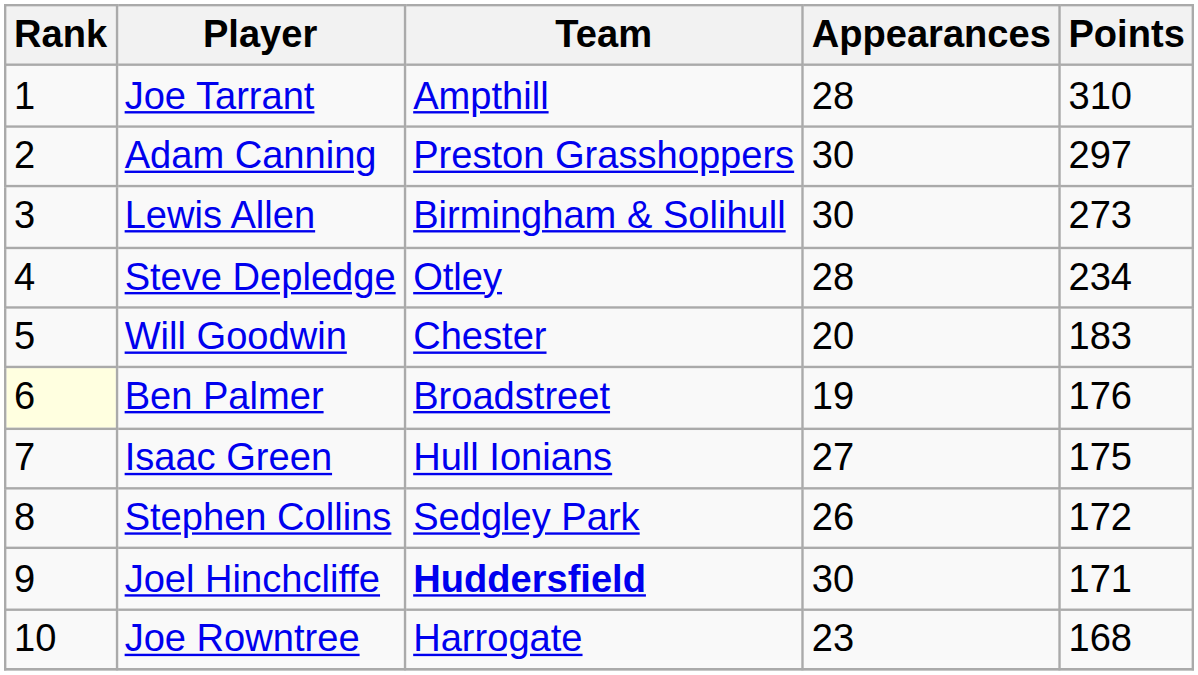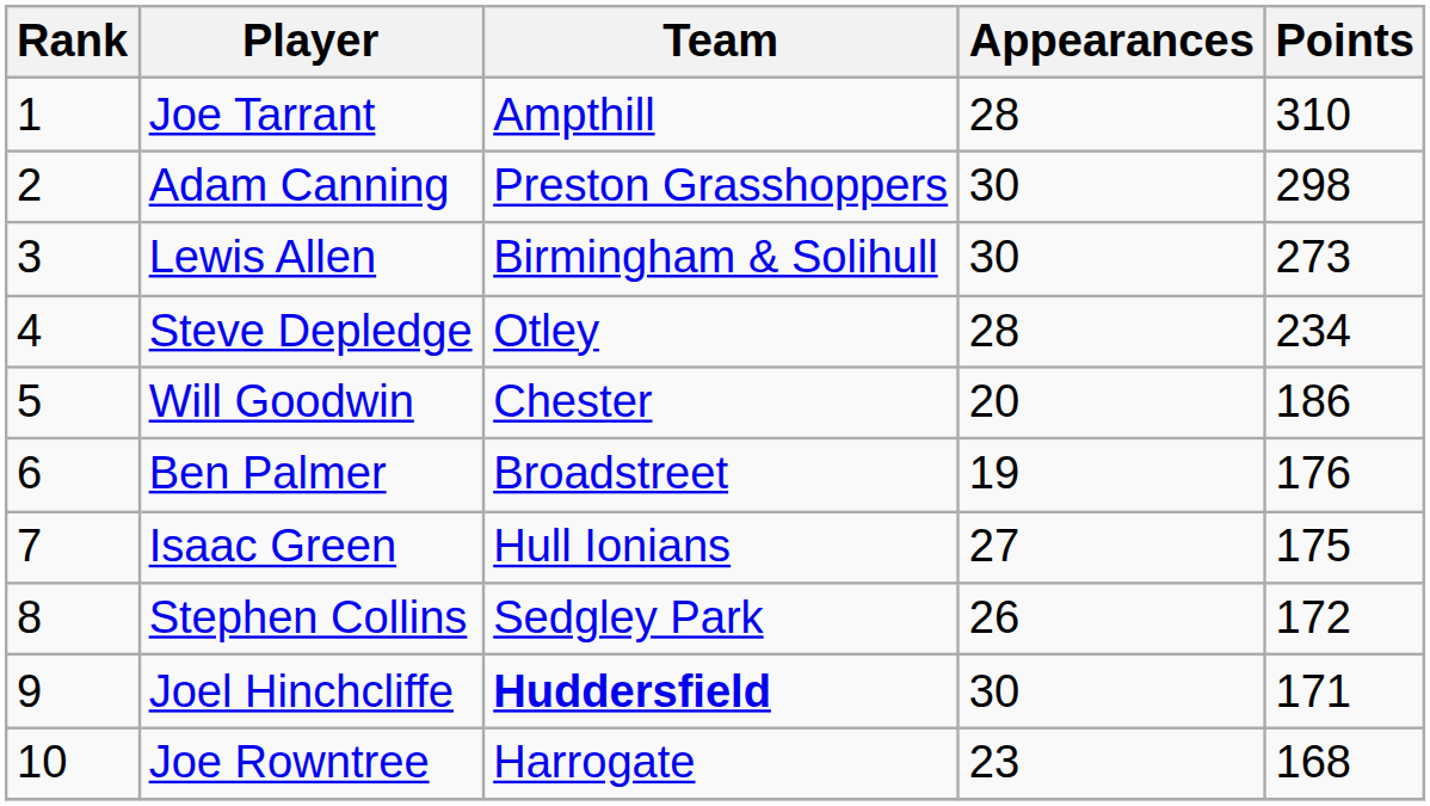Adam Canning | Points: 297 -> 298
Will Goodwin | Points: 183 -> 186
Ben Palmer | Rank: lightyellow background -> no background
